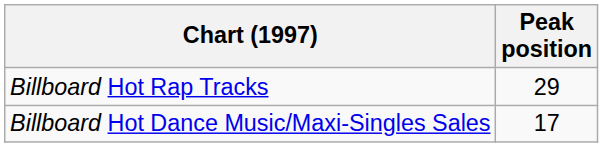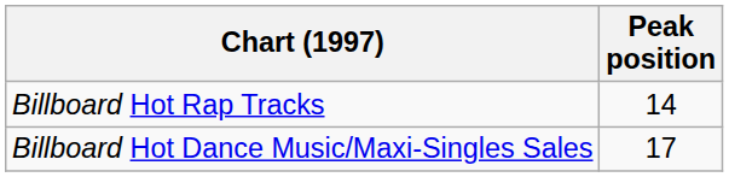Billboard Hot Rap Tracks | Peak position: 29 -> 14
